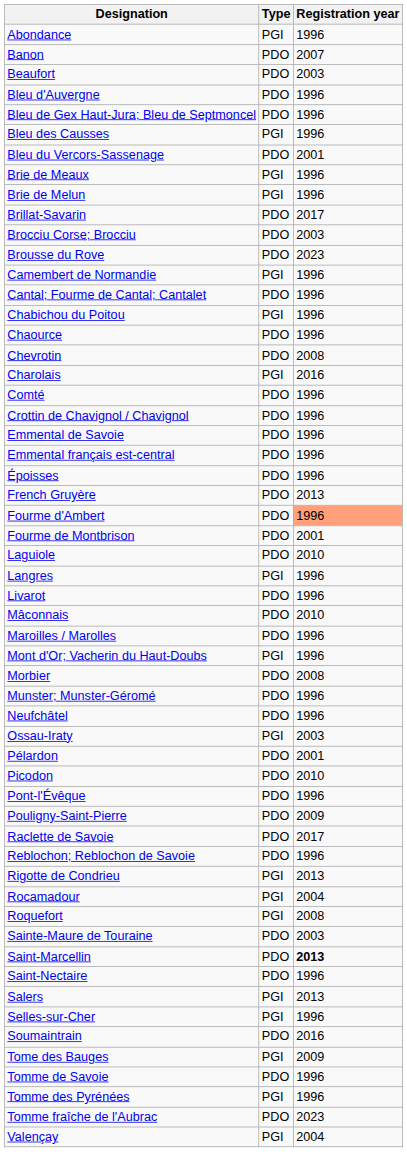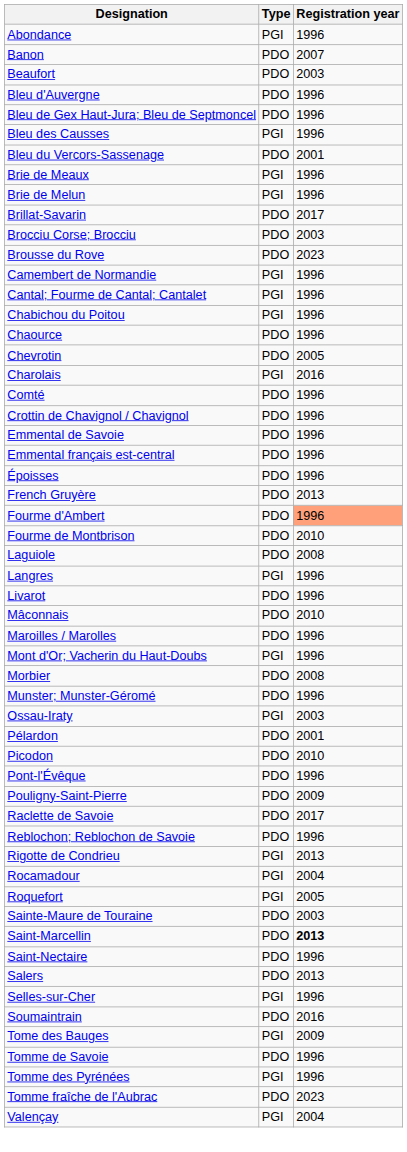Cantal; Fourme de Cantal; Cantalet | Type: PDO -> PGI
Chevrotin | Registration year: 2008 -> 2005
Fourme de Montbrison | Registration year: 2001 -> 2010
Laguiole | Registration year: 2010 -> 2008
- row: Neufchâtel | PDO | 1996
Roquefort | Registration year: 2008 -> 2005
Salers | Type: PGI -> PDO
